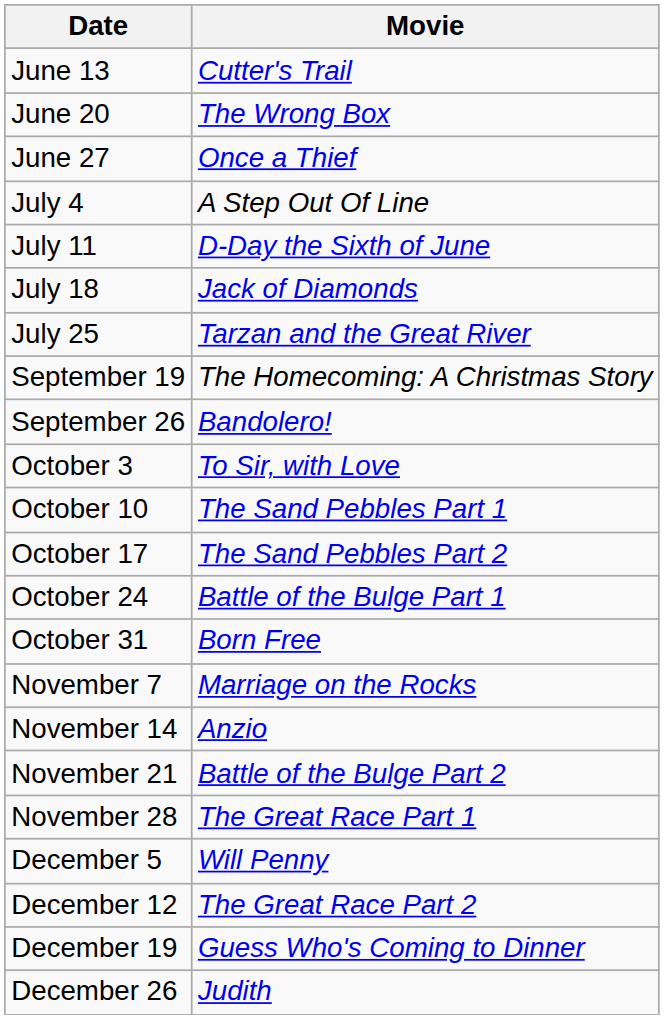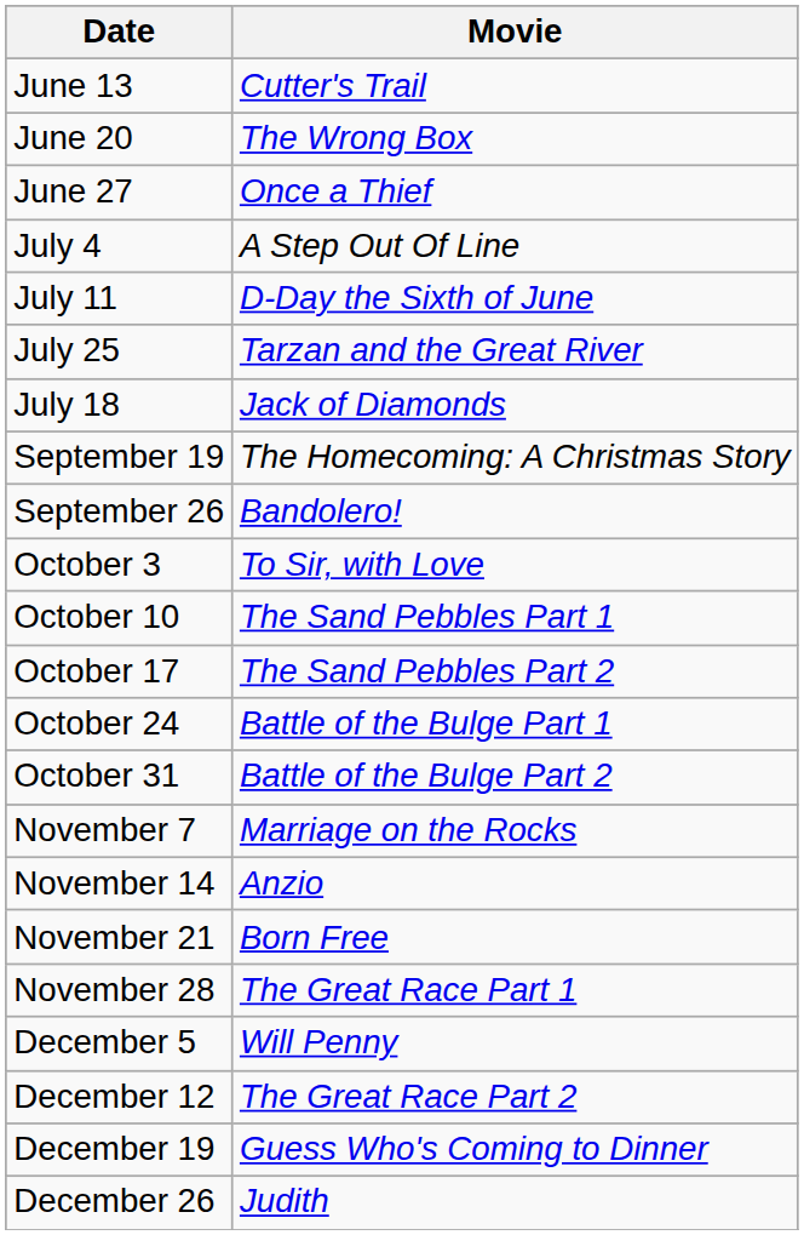rows swapped: July 18 <-> July 25
October 31 | Movie: Born Free -> Battle of the Bulge Part 2
November 21 | Movie: Battle of the Bulge Part 2 -> Born Free
